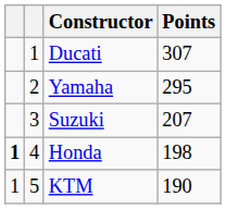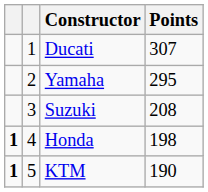Suzuki | Points: 207 -> 208
KTM | column 1: normal -> bold
